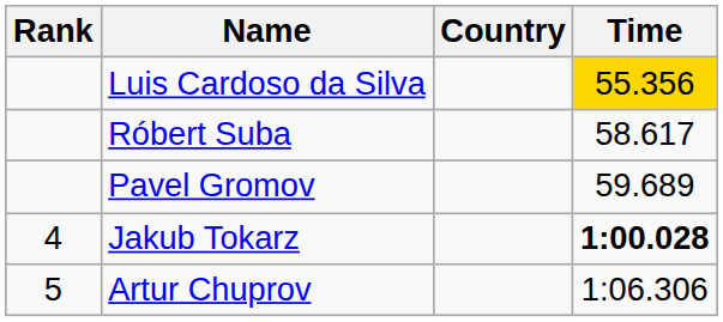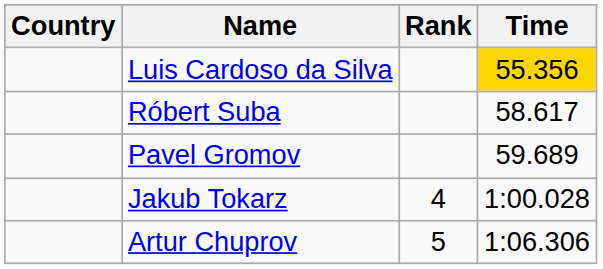columns swapped: Rank <-> Country
Jakub Tokarz | Time: bold -> normal
